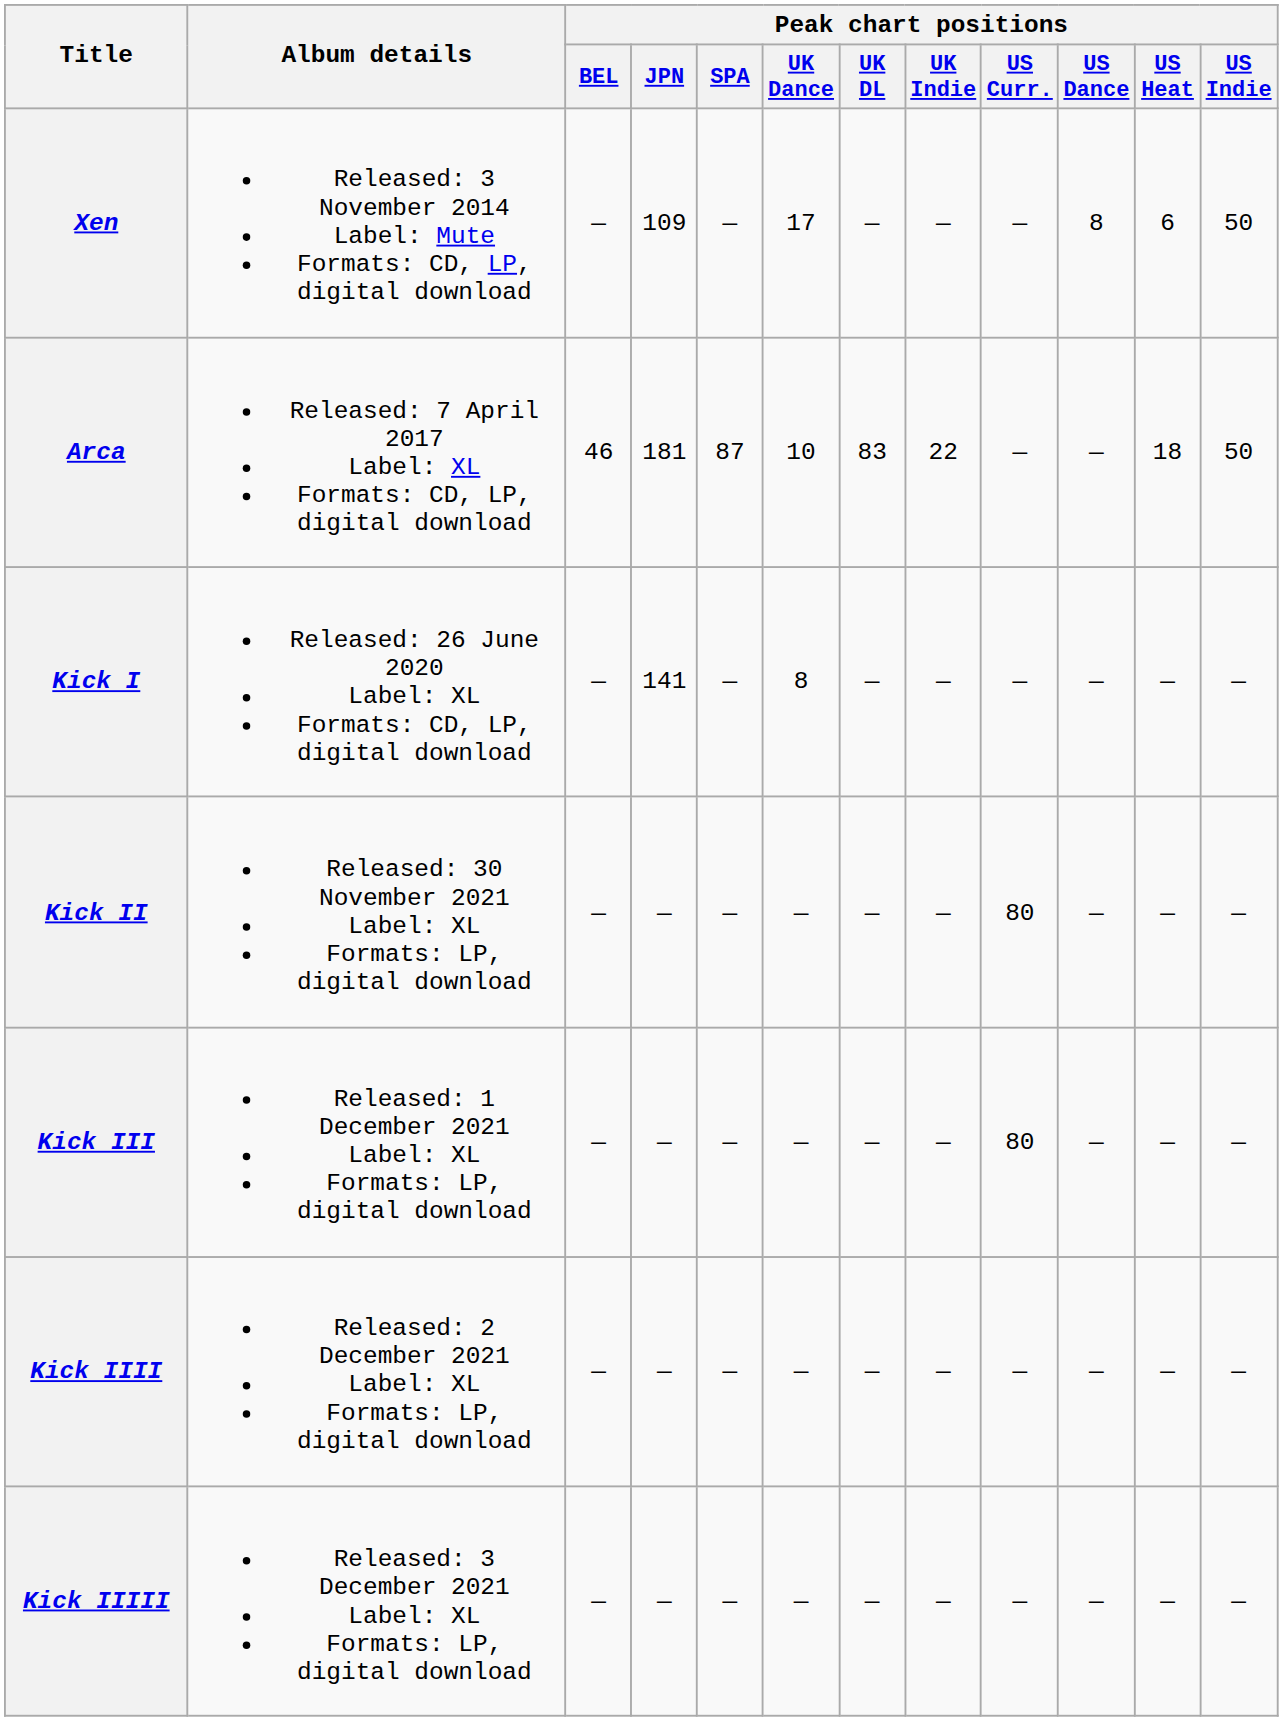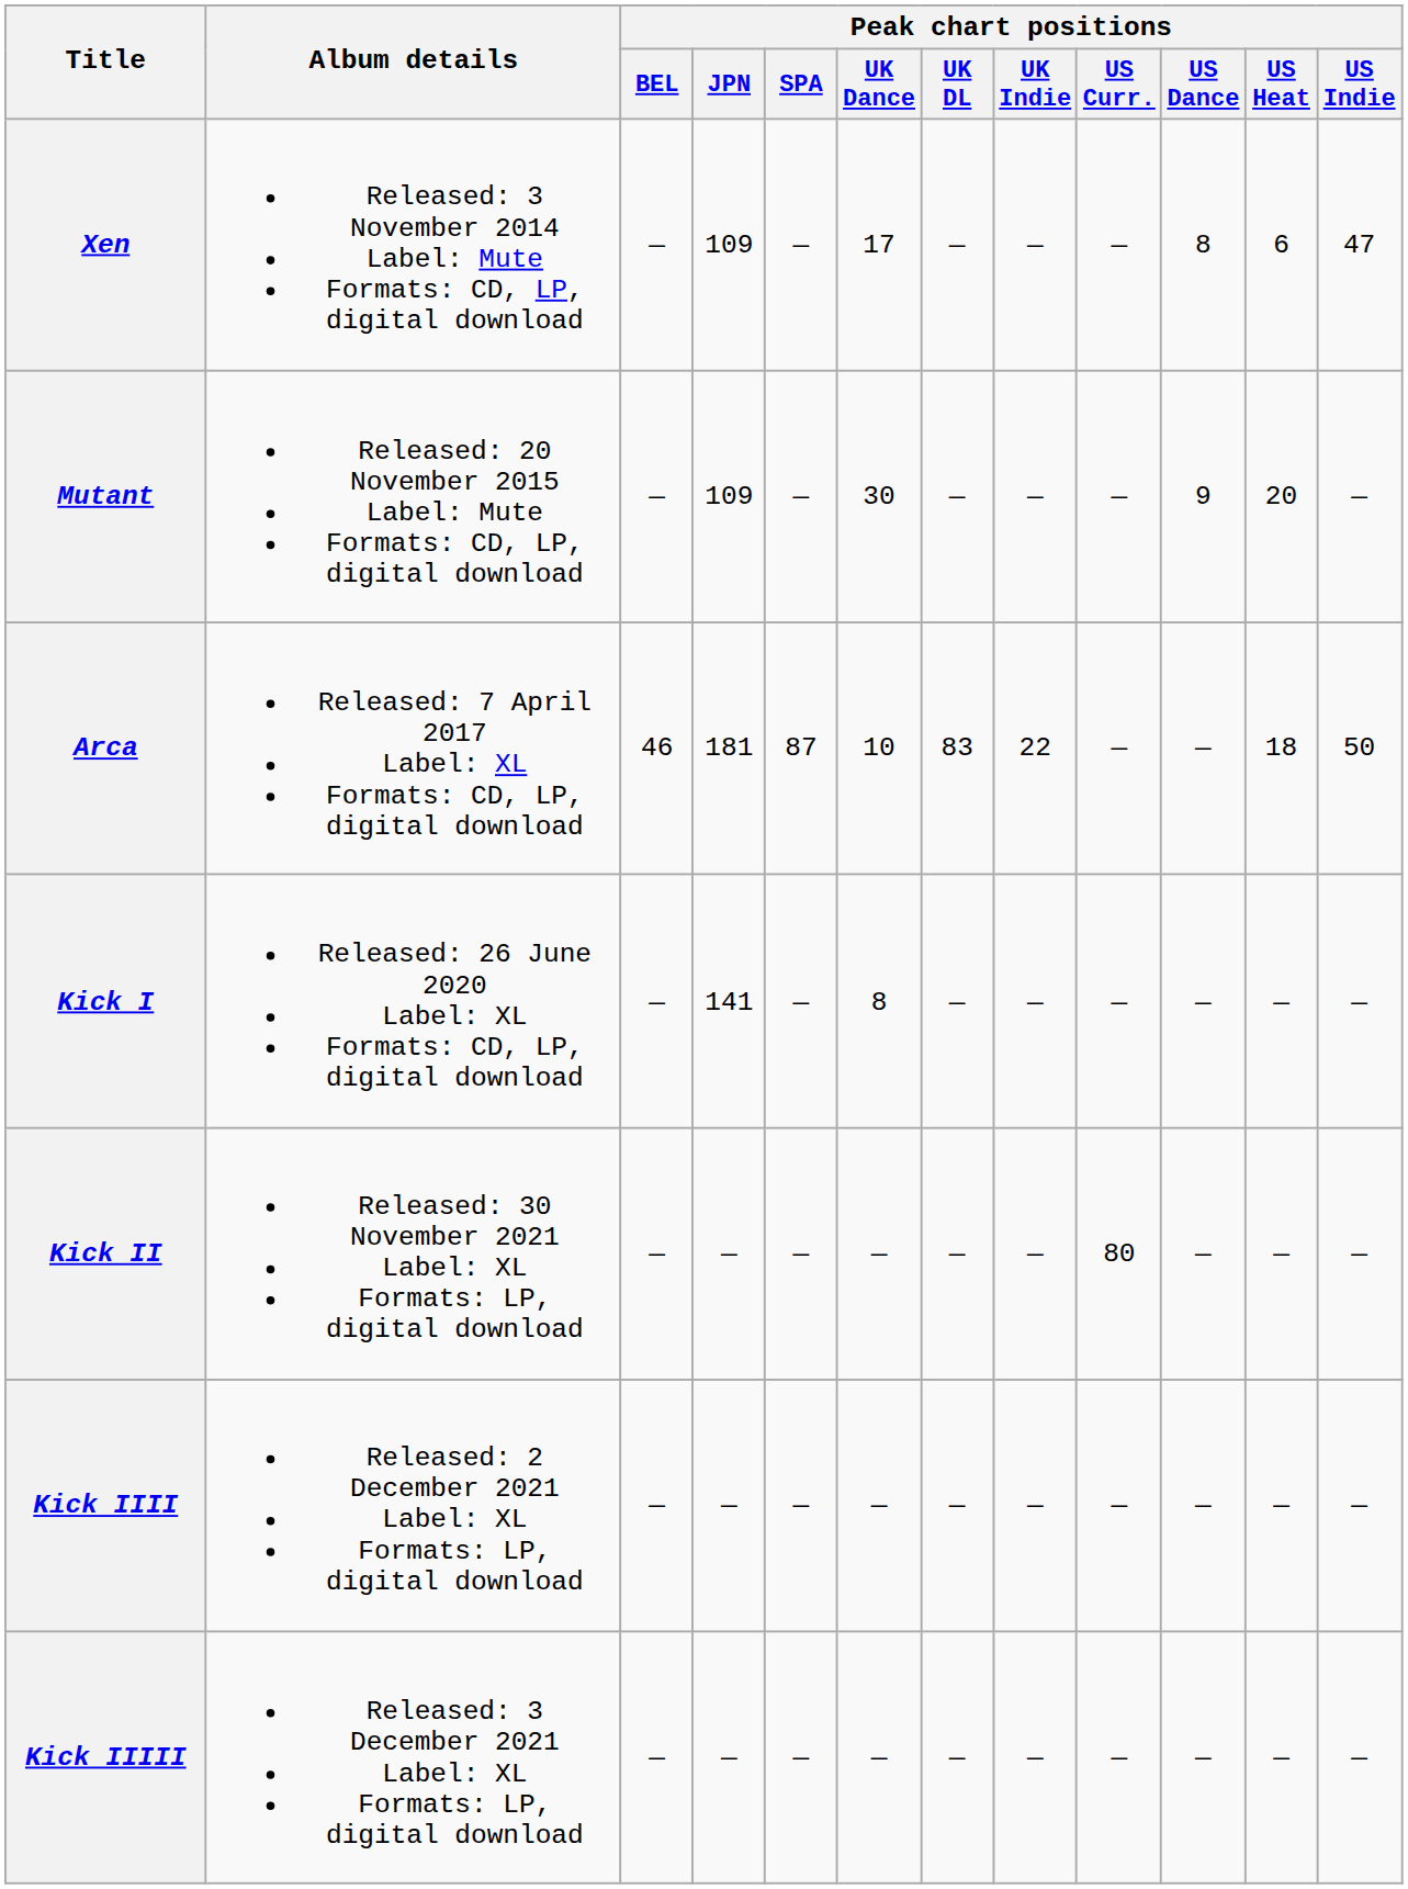Xen | Peak chart positions / US Indie: 50 -> 47
+ row: Mutant | Released: 20 November 2015 Label: Mute Formats: CD, LP, digital download | — | 109 | — | 30 | — | — | — | 9 | 20 | —
- row: Kick III | Released: 1 December 2021 Label: XL Formats: LP, digital download | — | — | — | — | — | — | 80 | — | — | —
